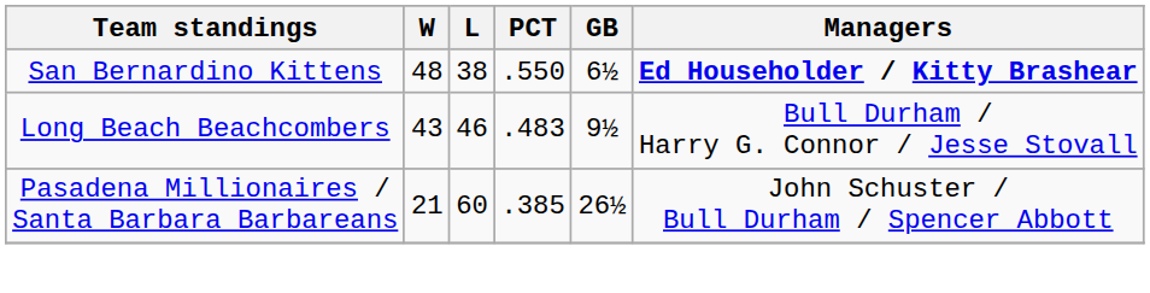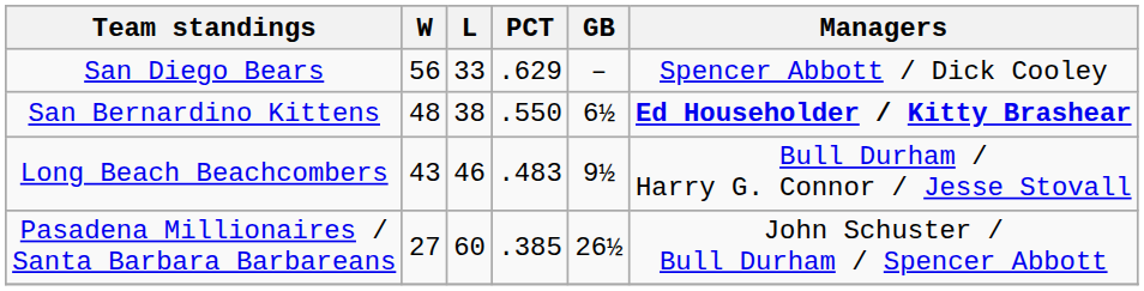+ row: San Diego Bears | 56 | 33 | .629 | – | Spencer Abbott / Dick Cooley
Pasadena Millionaires / Santa Barbara Barbareans | W: 21 -> 27
